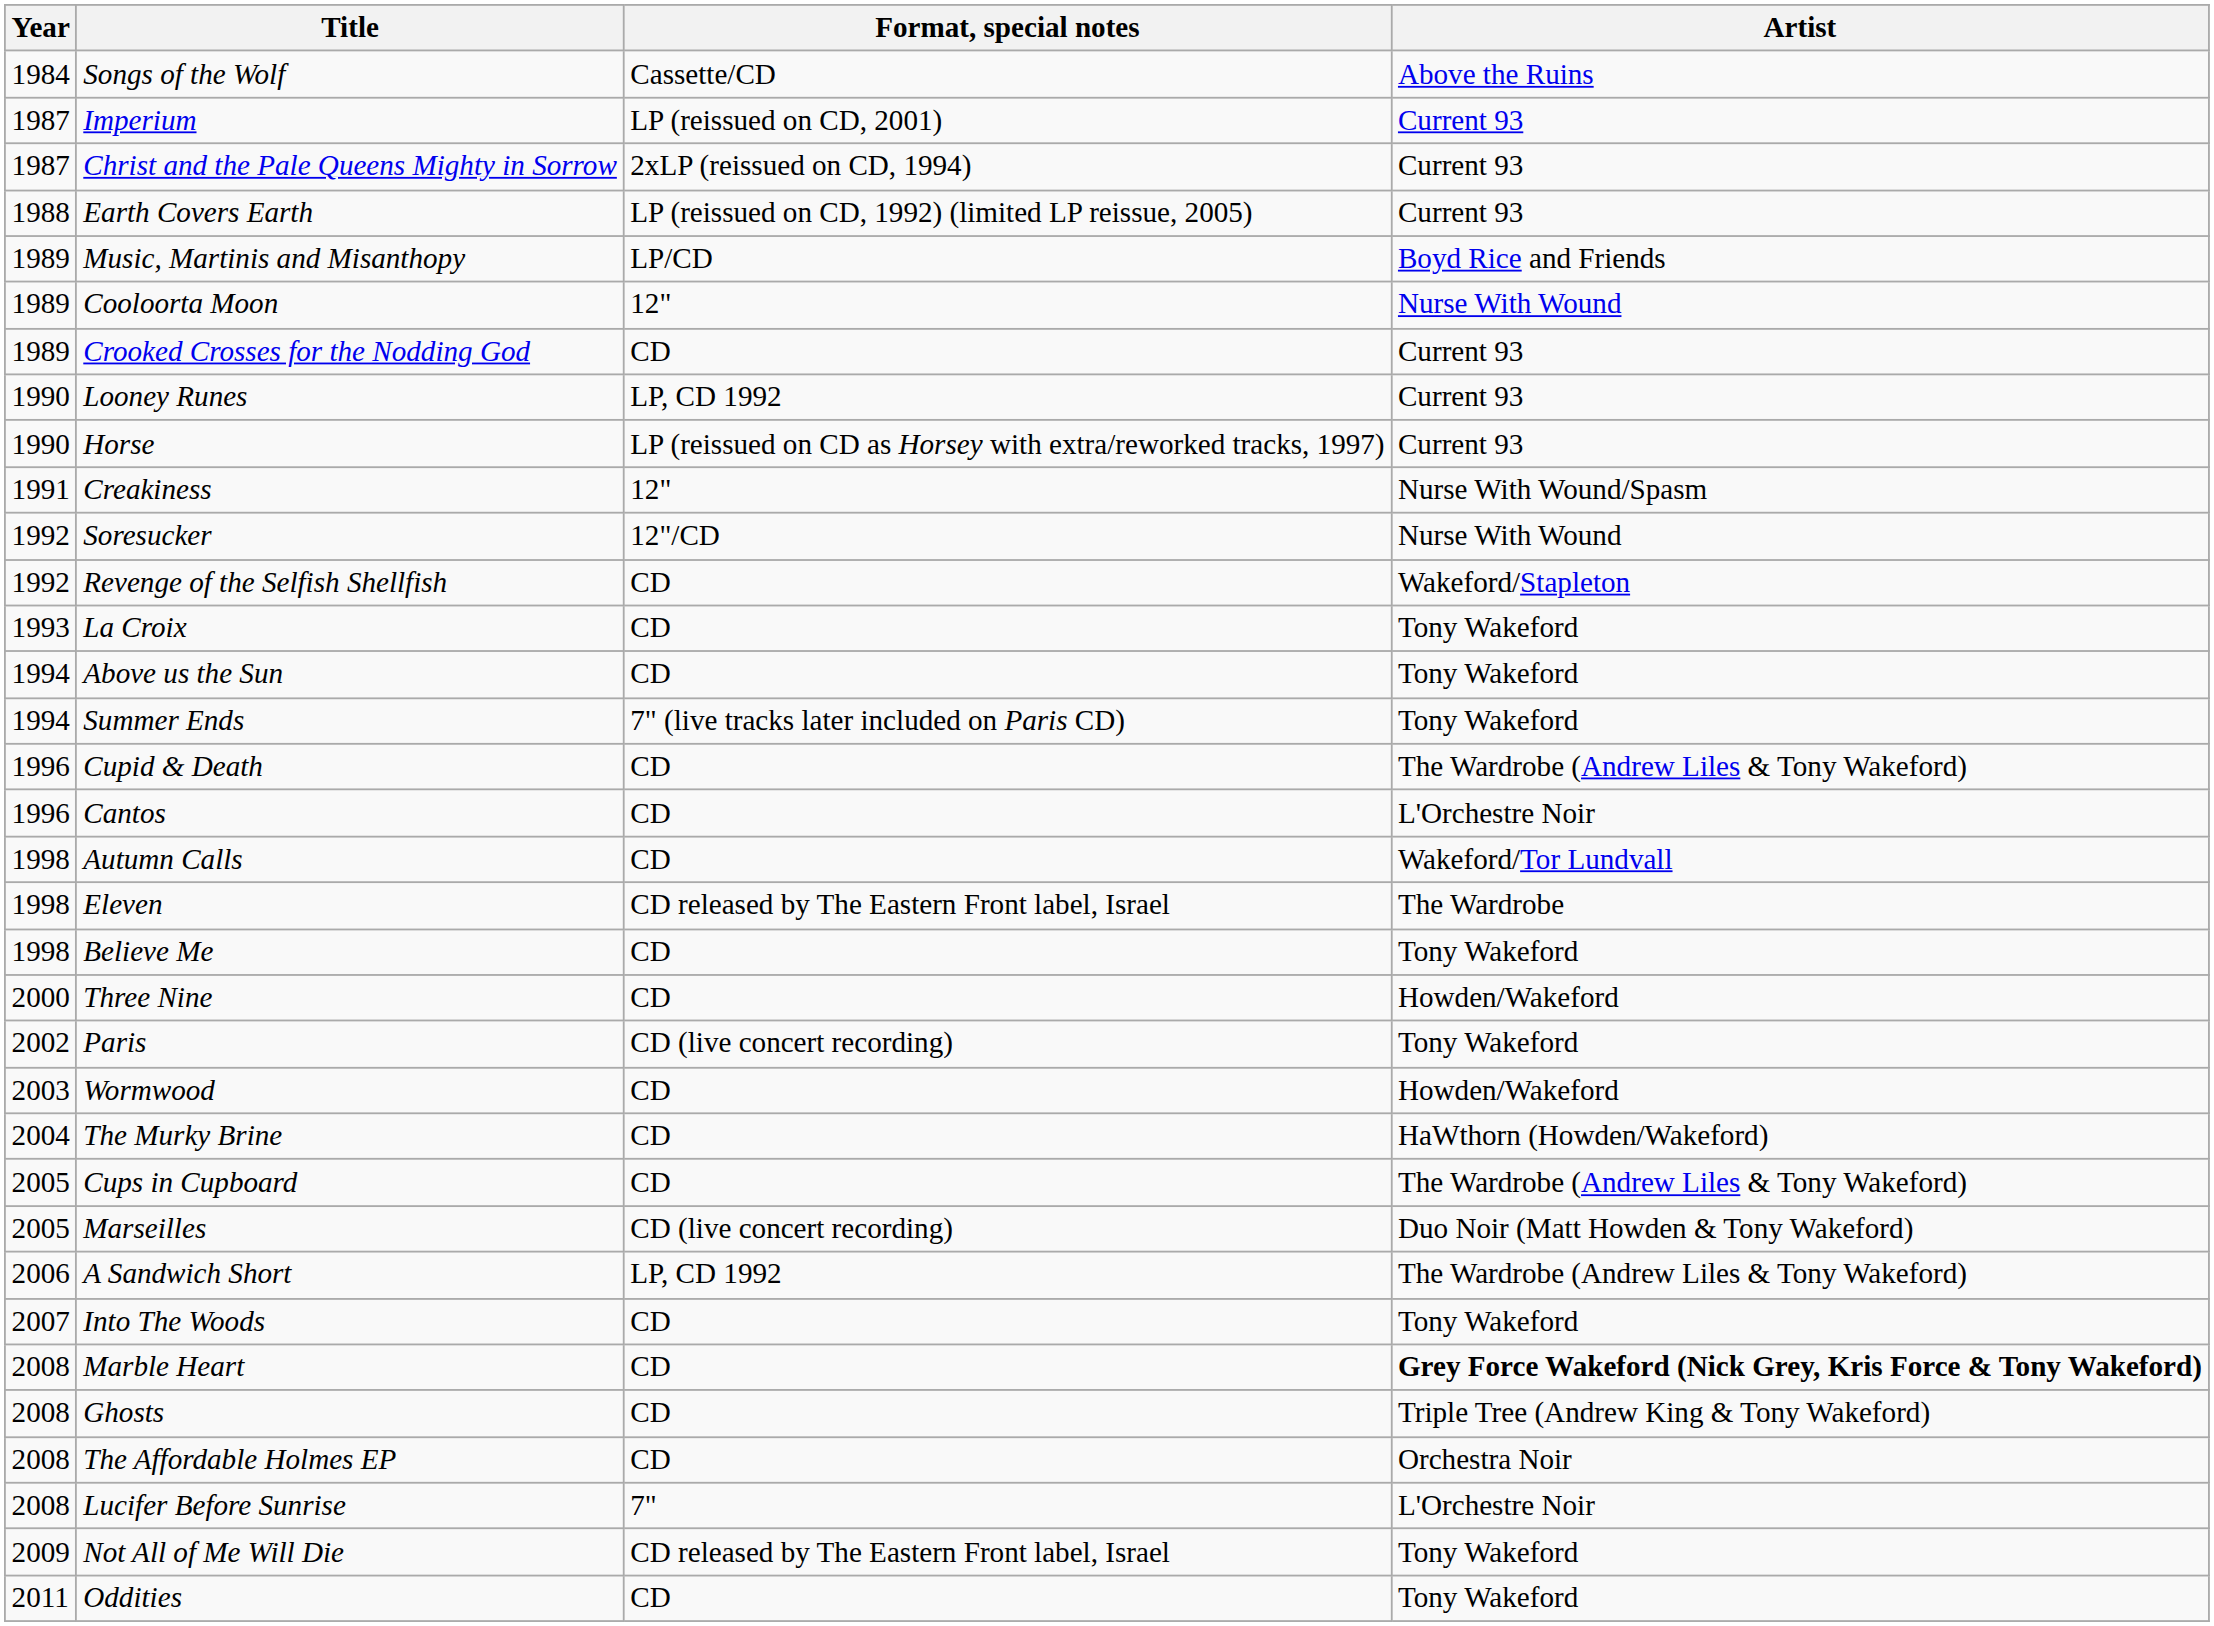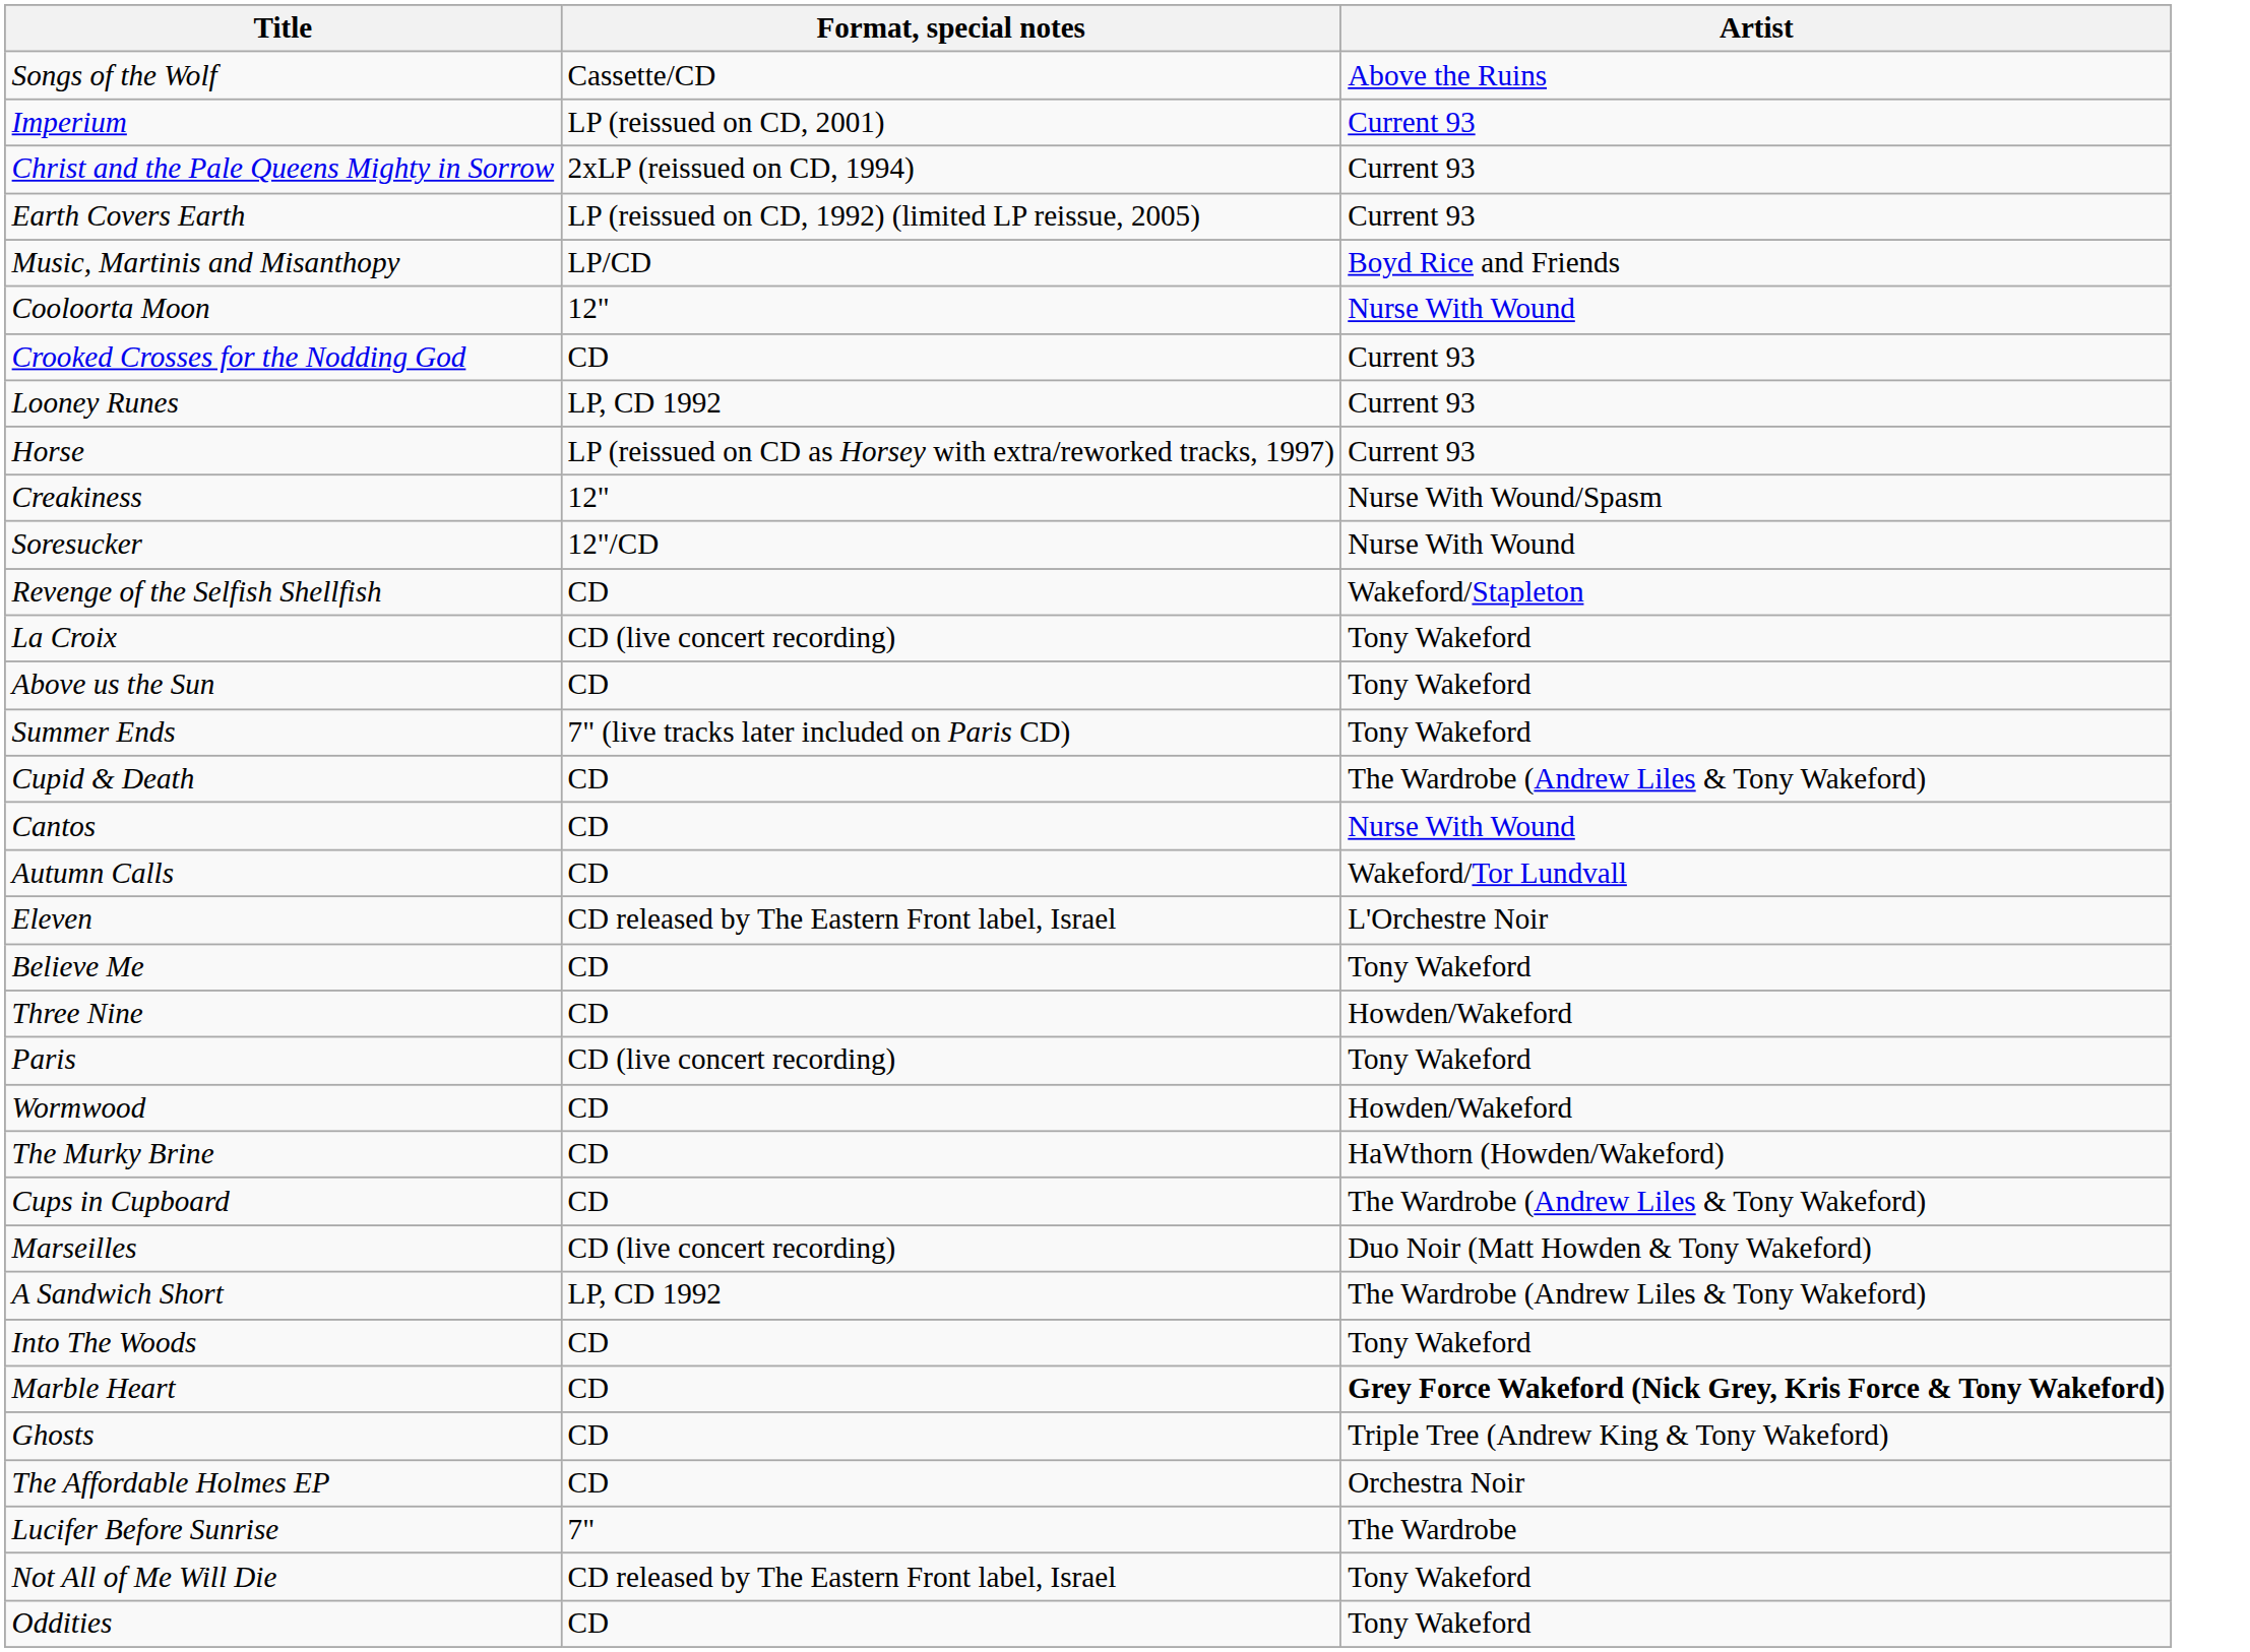- column: Year | 1984 | 1987 | 1987 | 1988 | 1989 | 1989 | 1989 | 1990 | 1990 | 1991 | 1992 | 1992 | 1993 | 1994 | 1994 | 1996 | 1996 | 1998 | 1998 | 1998 | 2000 | 2002 | 2003 | 2004 | 2005 | 2005 | 2006 | 2007 | 2008 | 2008 | 2008 | 2008 | 2009 | 2011
La Croix | Format, special notes: CD -> CD (live concert recording)
Cantos | Artist: L'Orchestre Noir -> Nurse With Wound
Eleven | Artist: The Wardrobe -> L'Orchestre Noir
Lucifer Before Sunrise | Artist: L'Orchestre Noir -> The Wardrobe
